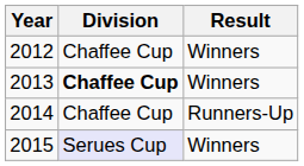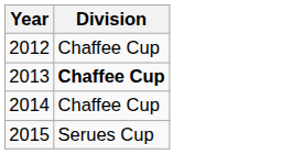- column: Result | Winners | Winners | Runners-Up | Winners
2015 | Division: lavender background -> no background
